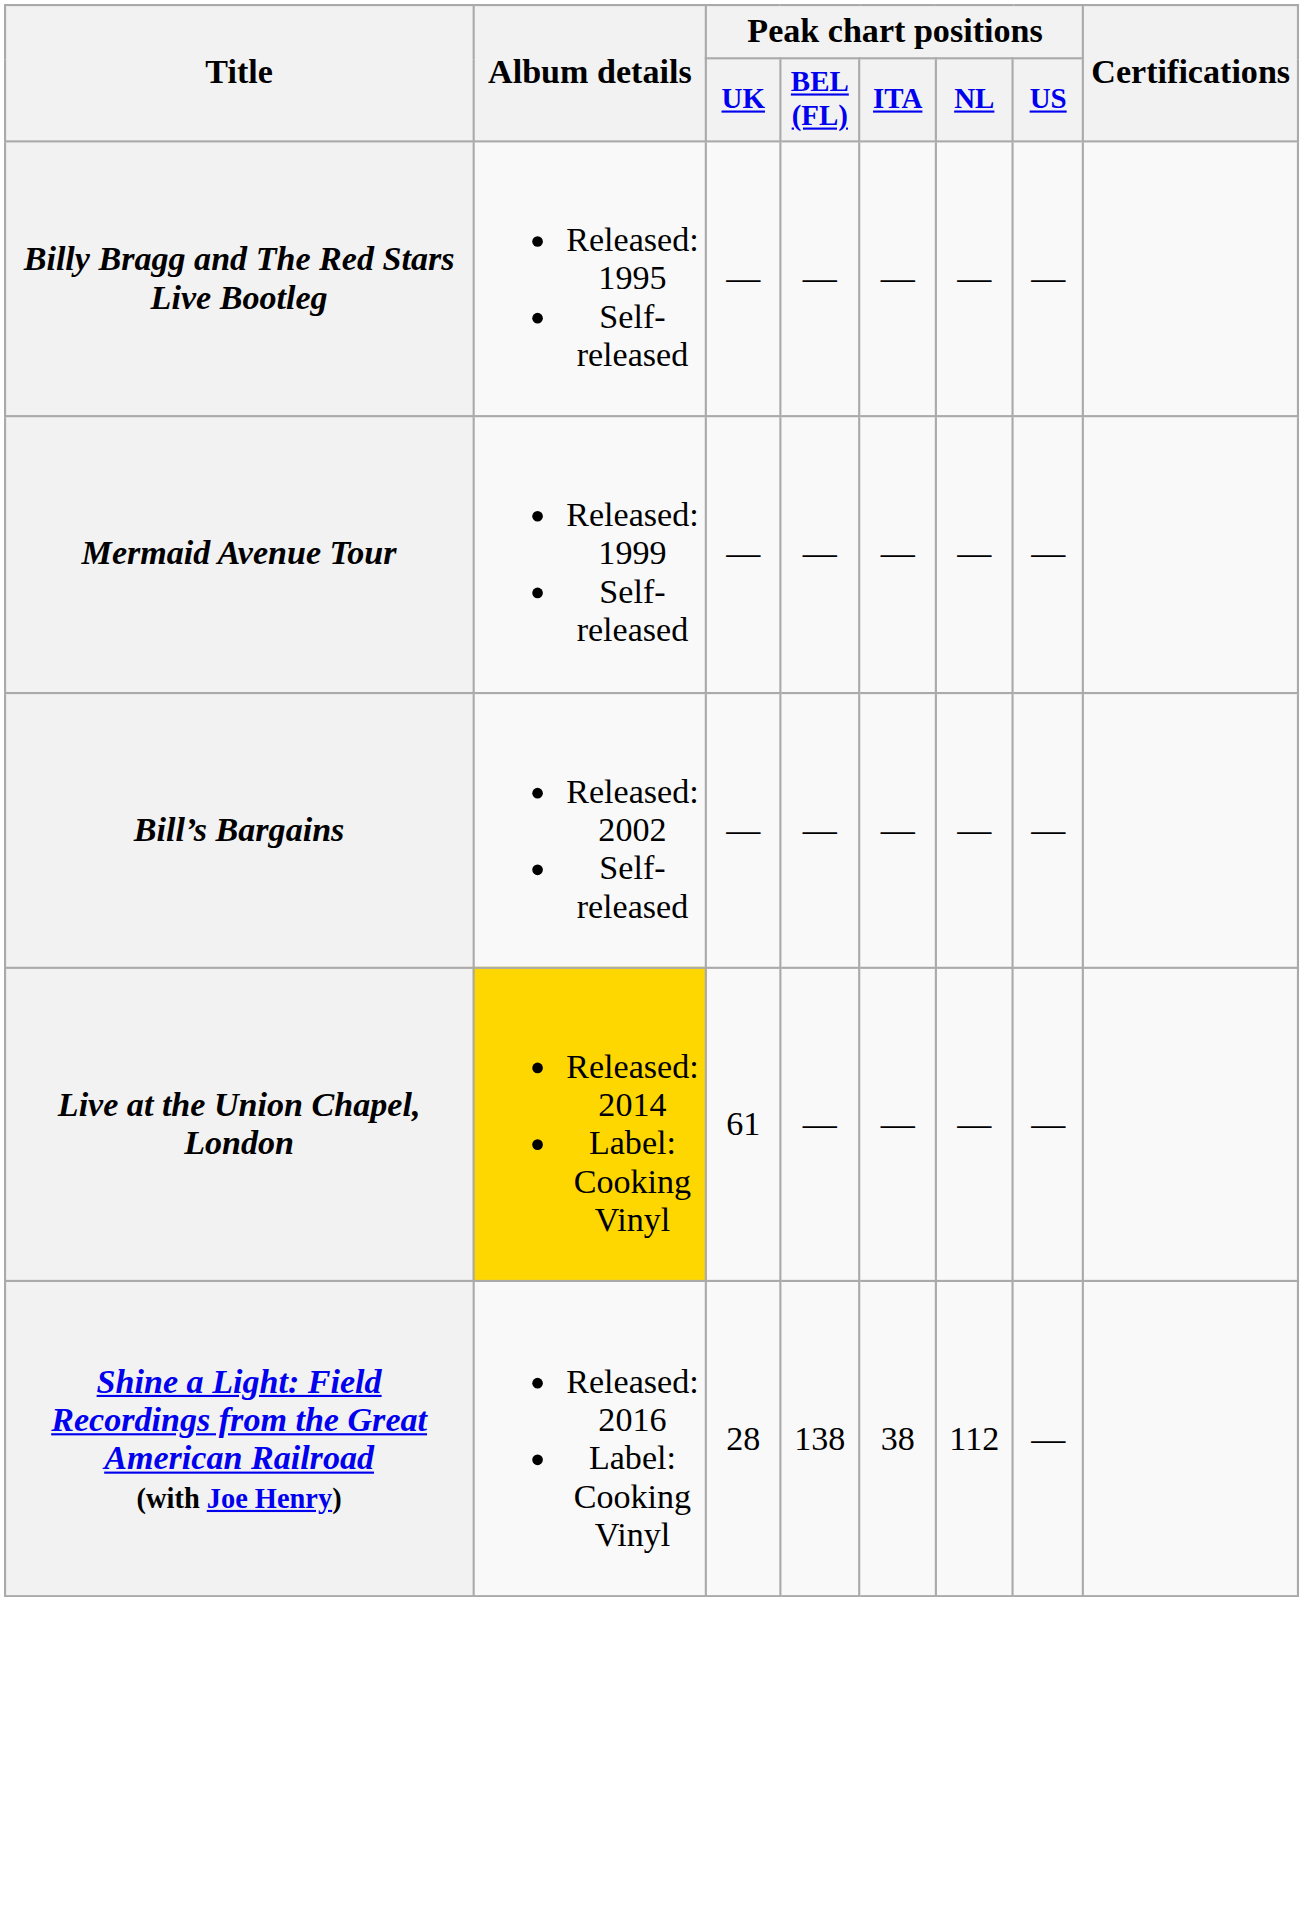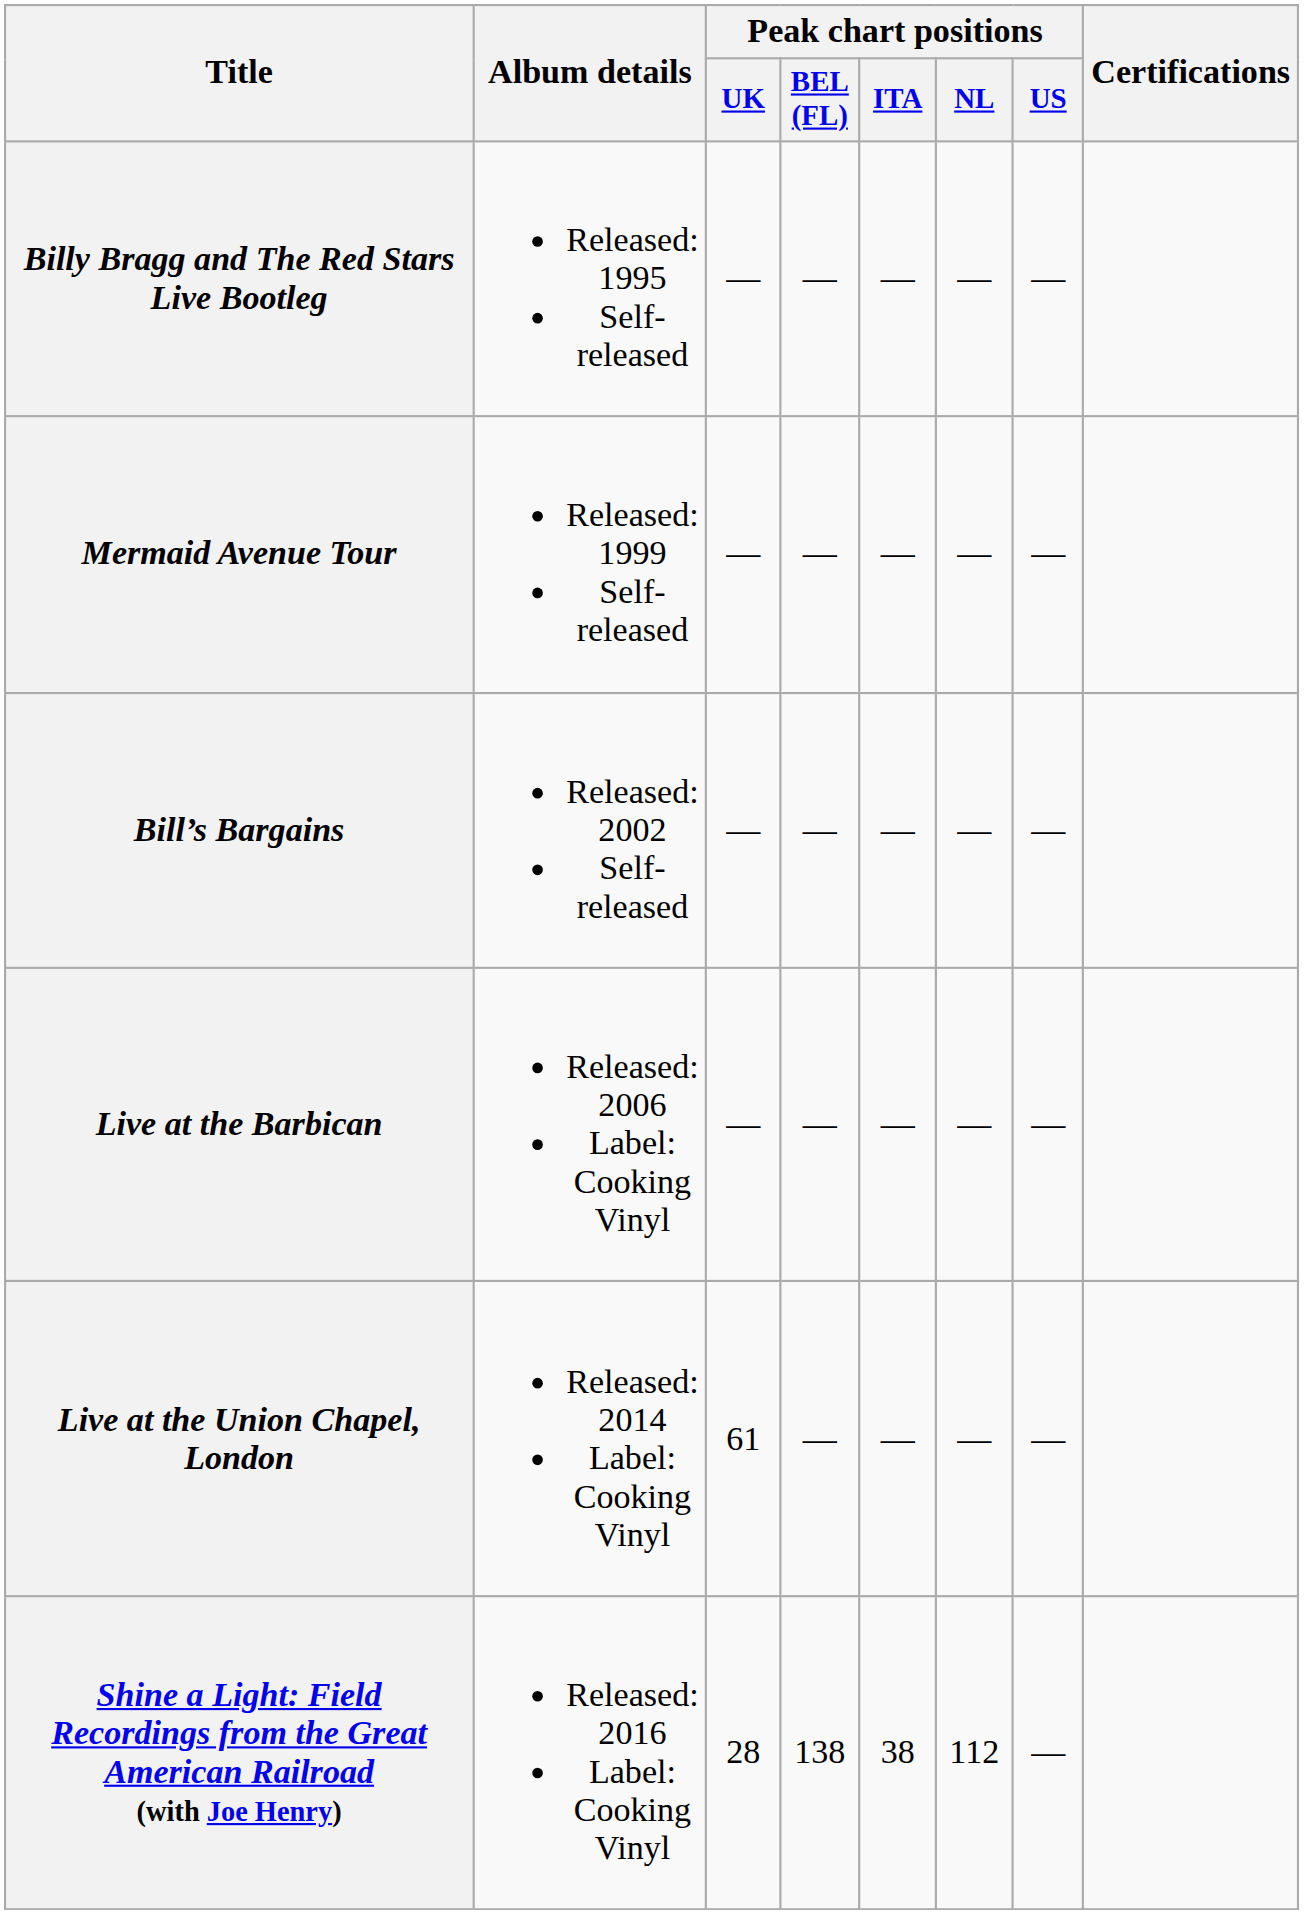+ row: Live at the Barbican | Released: 2006 Label: Cooking Vinyl | — | — | — | — | —
Live at the Union Chapel, London | Album details: gold background -> no background
